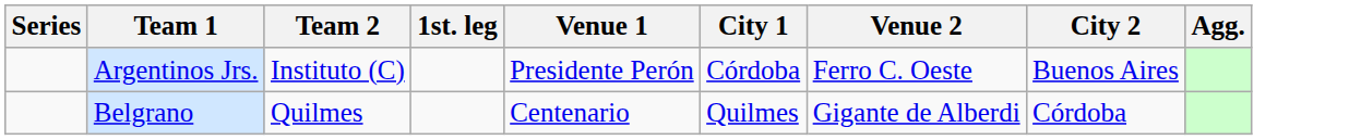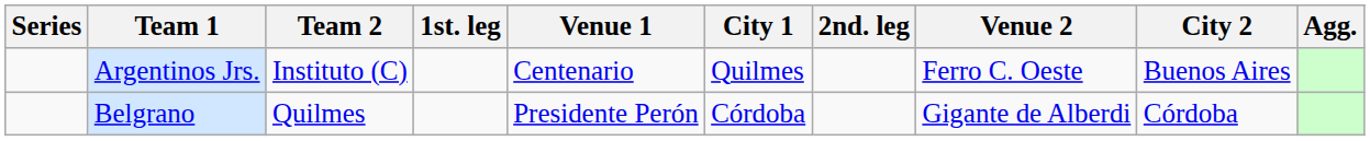+ column: 2nd. leg
Argentinos Jrs. | Venue 1: Presidente Perón -> Centenario
Argentinos Jrs. | City 1: Córdoba -> Quilmes
Belgrano | Venue 1: Centenario -> Presidente Perón
Belgrano | City 1: Quilmes -> Córdoba
